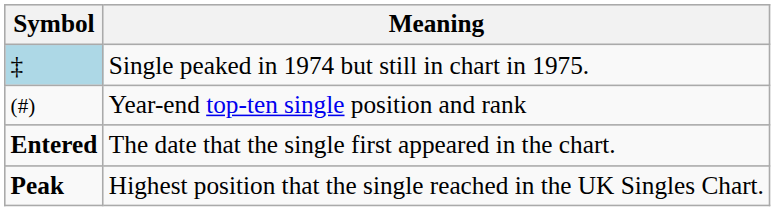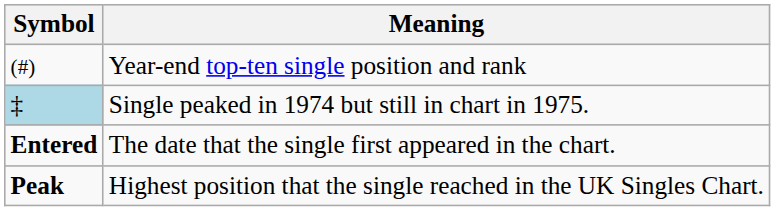rows swapped: ‡ <-> (#)
